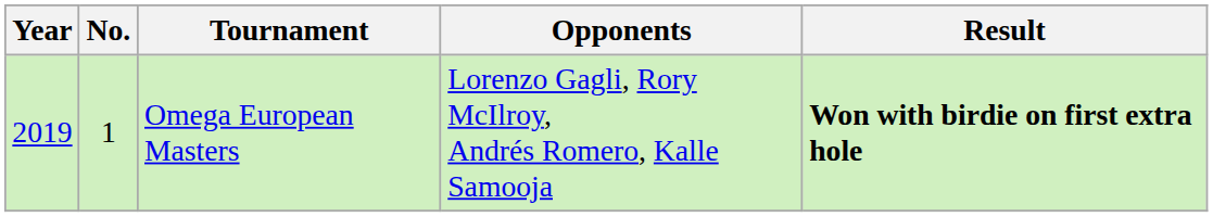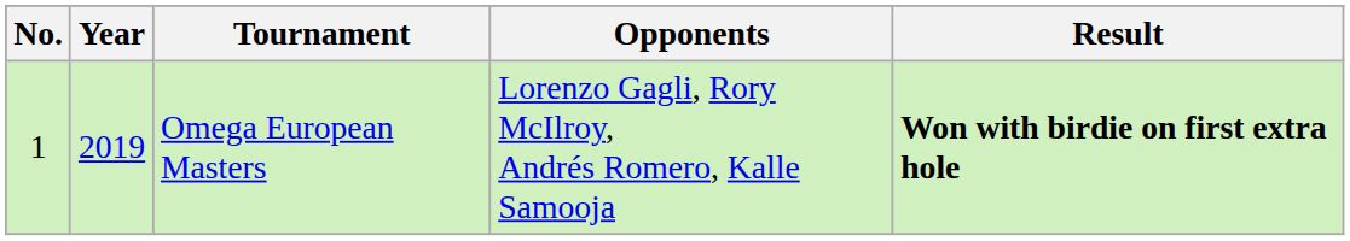columns swapped: No. <-> Year
